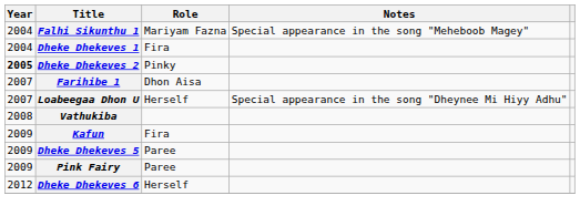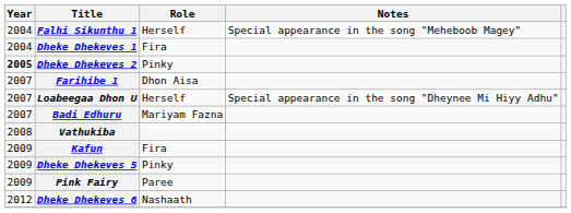Falhi Sikunthu 1 | Role: Mariyam Fazna -> Herself
+ row: 2007 | Badi Edhuru | Mariyam Fazna
Dheke Dhekeves 5 | Role: Paree -> Pinky
Dheke Dhekeves 6 | Role: Herself -> Nashaath
